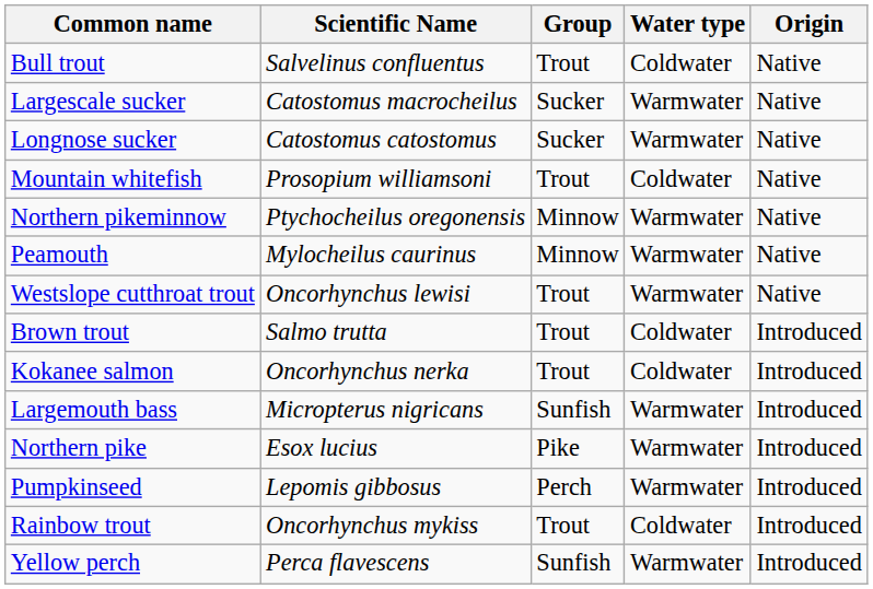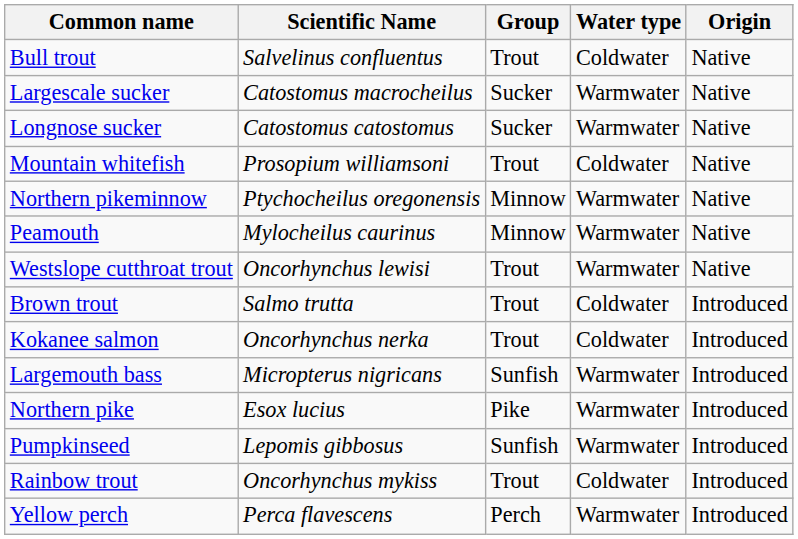Pumpkinseed | Group: Perch -> Sunfish
Yellow perch | Group: Sunfish -> Perch
